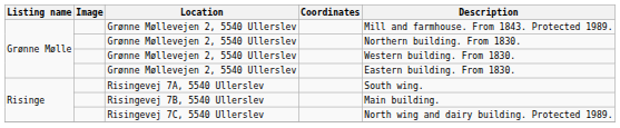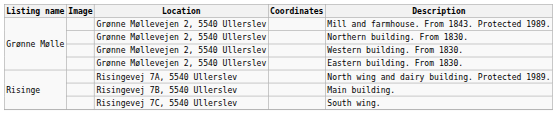Risingevej 7A, 5540 Ullerslev | Description: South wing. -> North wing and dairy building. Protected 1989.
Risingevej 7C, 5540 Ullerslev | Description: North wing and dairy building. Protected 1989. -> South wing.
